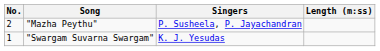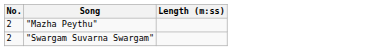- column: Singers | P. Susheela, P. Jayachandran | K. J. Yesudas
"Swargam Suvarna Swargam" | No.: 1 -> 2
